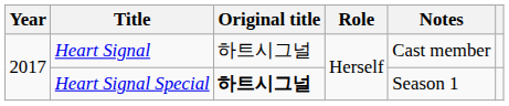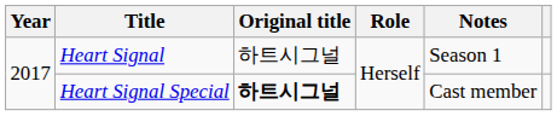Heart Signal | Notes: Cast member -> Season 1
Heart Signal Special | Notes: Season 1 -> Cast member
